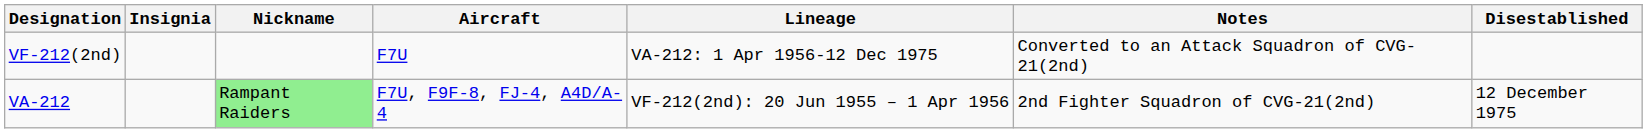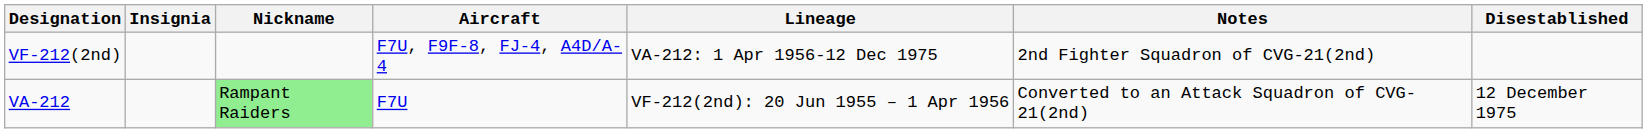VF-212(2nd) | Aircraft: F7U -> F7U, F9F-8, FJ-4, A4D/A-4
VF-212(2nd) | Notes: Converted to an Attack Squadron of CVG-21(2nd) -> 2nd Fighter Squadron of CVG-21(2nd)
VA-212 | Aircraft: F7U, F9F-8, FJ-4, A4D/A-4 -> F7U
VA-212 | Notes: 2nd Fighter Squadron of CVG-21(2nd) -> Converted to an Attack Squadron of CVG-21(2nd)
